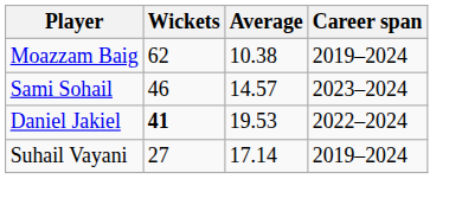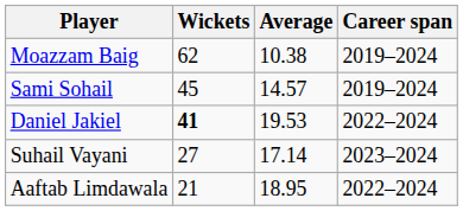Sami Sohail | Wickets: 46 -> 45
Sami Sohail | Career span: 2023–2024 -> 2019–2024
Suhail Vayani | Career span: 2019–2024 -> 2023–2024
+ row: Aaftab Limdawala | 21 | 18.95 | 2022–2024
